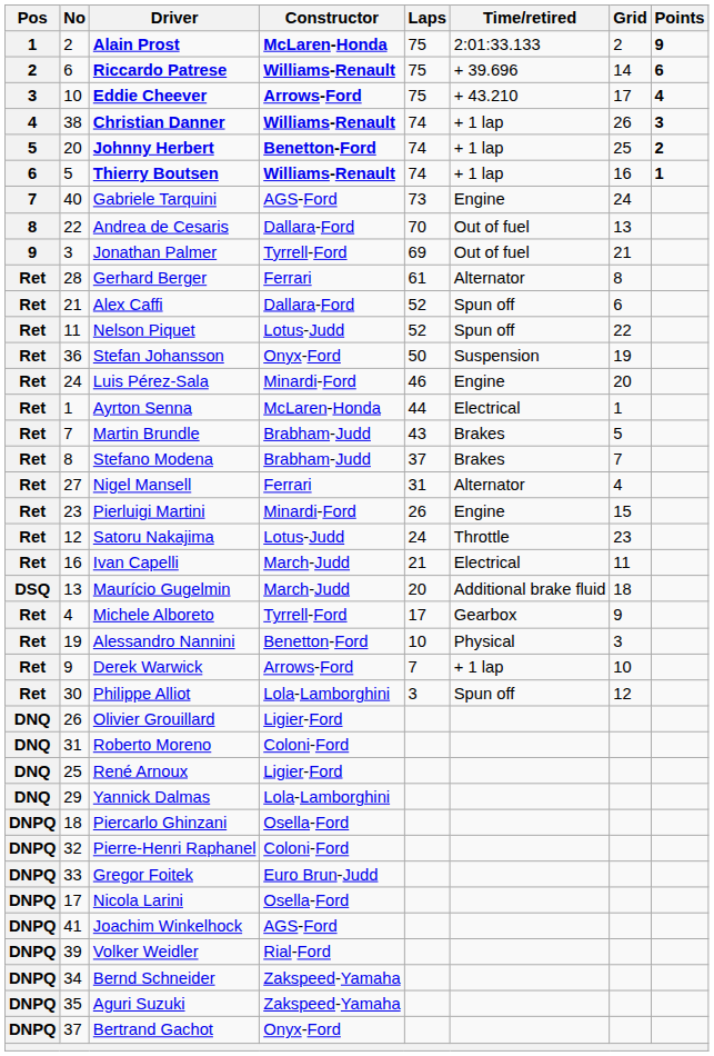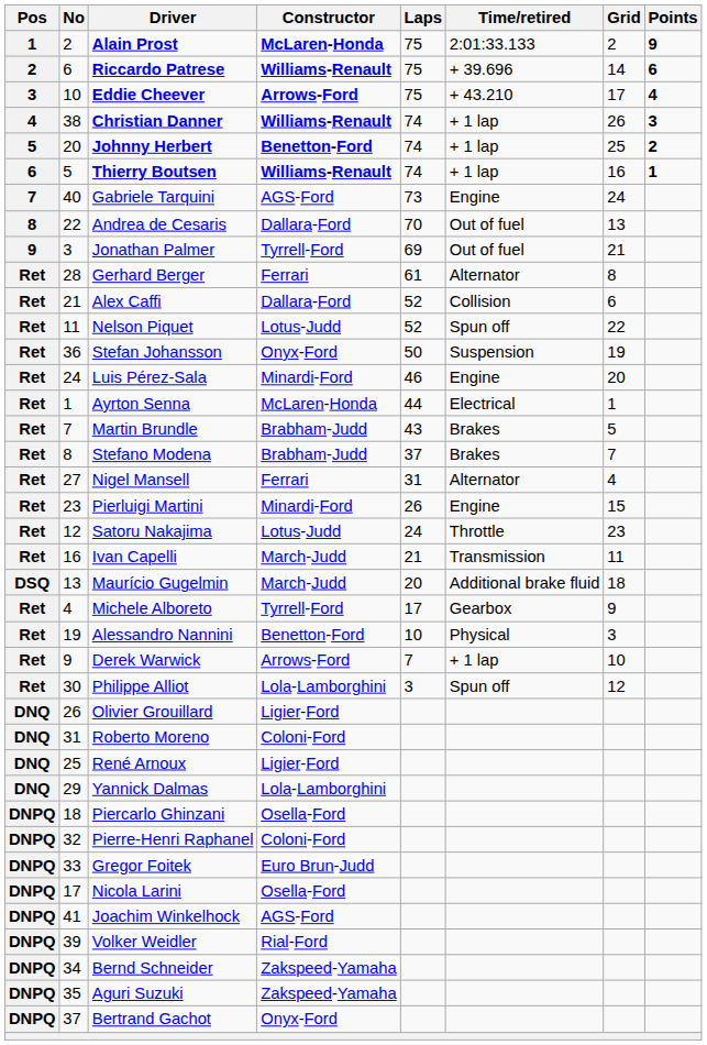Alex Caffi | Time/retired: Spun off -> Collision
Ivan Capelli | Time/retired: Electrical -> Transmission
